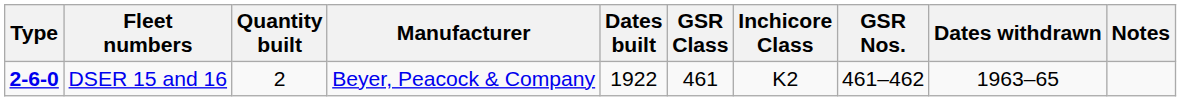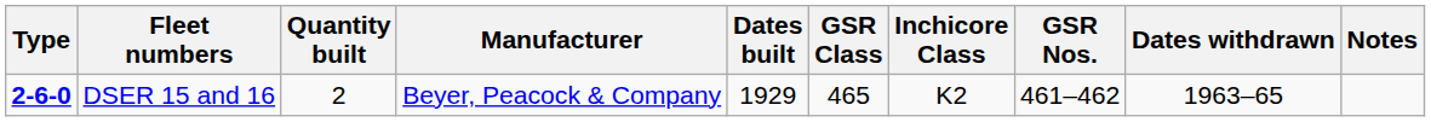DSER 15 and 16 | Dates built: 1922 -> 1929
DSER 15 and 16 | GSR Class: 461 -> 465
